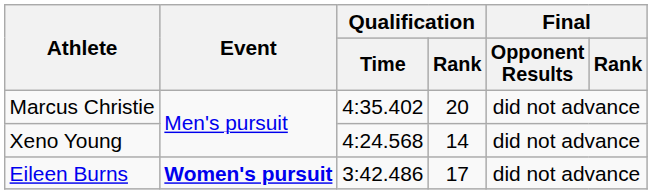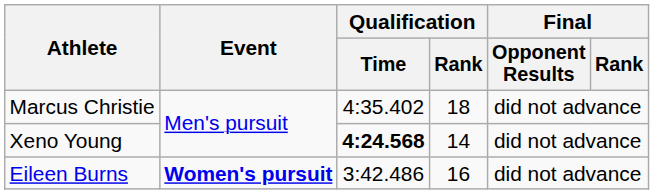Marcus Christie | Qualification / Rank: 20 -> 18
Xeno Young | Qualification / Time: normal -> bold
Eileen Burns | Qualification / Rank: 17 -> 16
